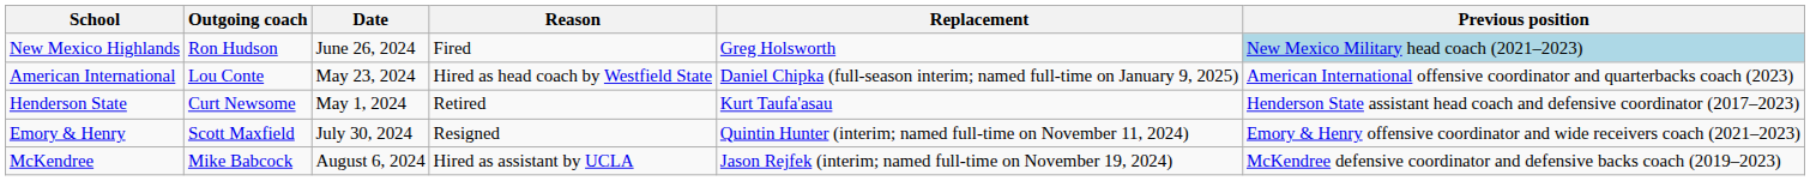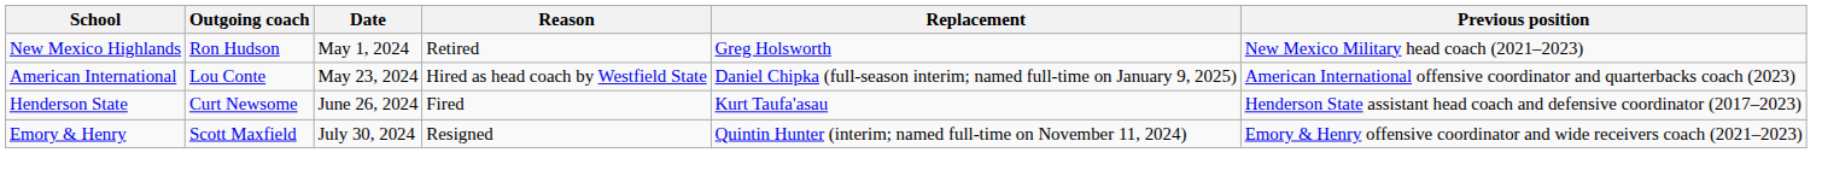New Mexico Highlands | Date: June 26, 2024 -> May 1, 2024
New Mexico Highlands | Reason: Fired -> Retired
New Mexico Highlands | Previous position: lightblue background -> no background
Henderson State | Date: May 1, 2024 -> June 26, 2024
Henderson State | Reason: Retired -> Fired
- row: McKendree | Mike Babcock | August 6, 2024 | Hired as assistant by UCLA | Jason Rejfek (interim; named full-time on November 19, 2024) | McKendree defensive coordinator and defensive backs coach (2019–2023)
